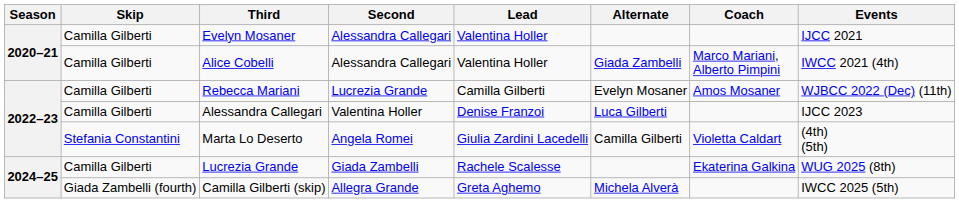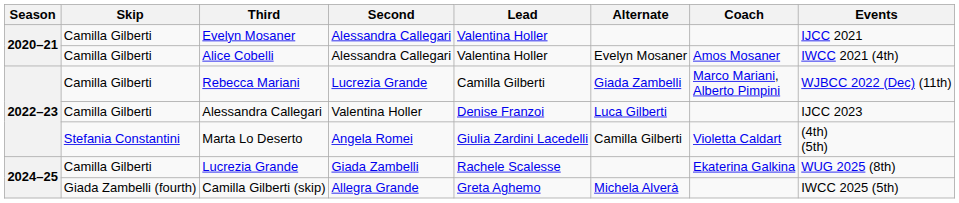Alice Cobelli | Alternate: Giada Zambelli -> Evelyn Mosaner
Alice Cobelli | Coach: Marco Mariani, Alberto Pimpini -> Amos Mosaner
Rebecca Mariani | Alternate: Evelyn Mosaner -> Giada Zambelli
Rebecca Mariani | Coach: Amos Mosaner -> Marco Mariani, Alberto Pimpini
